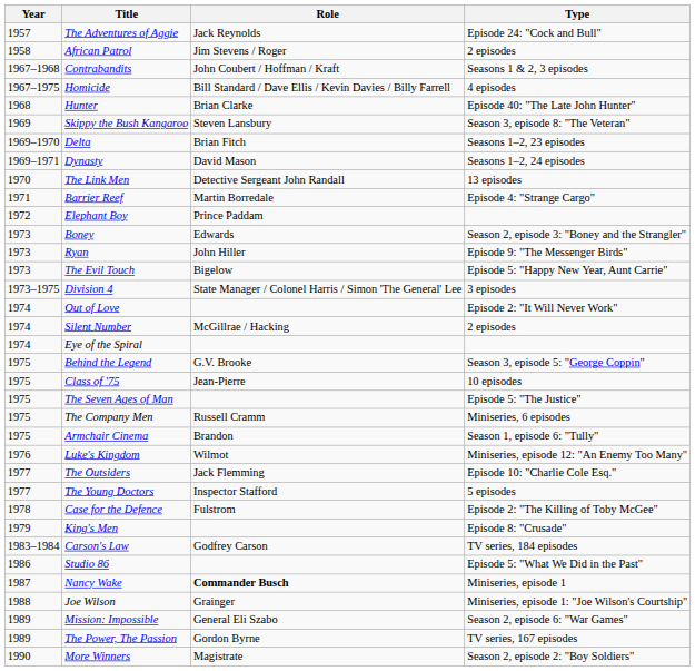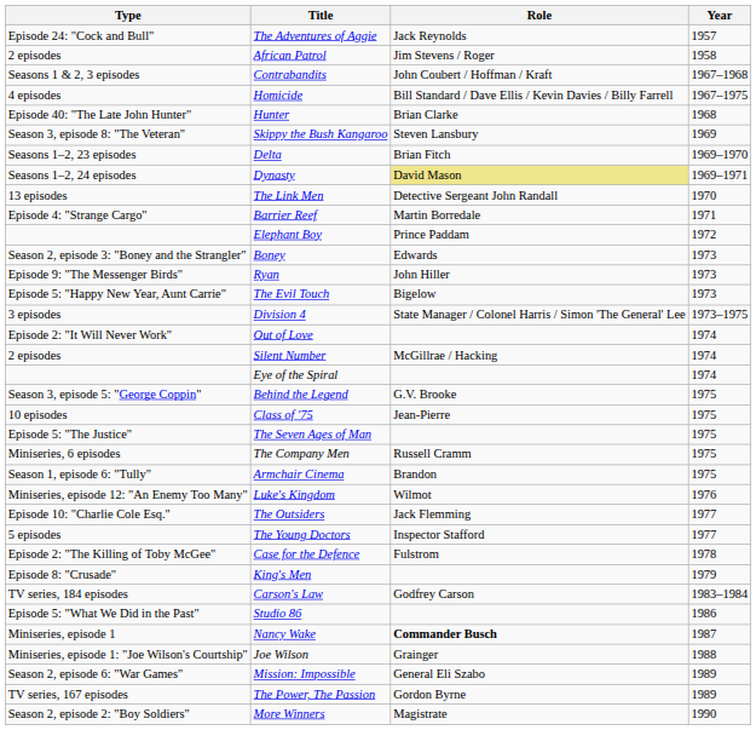columns swapped: Year <-> Type
Dynasty | Role: no background -> khaki background
